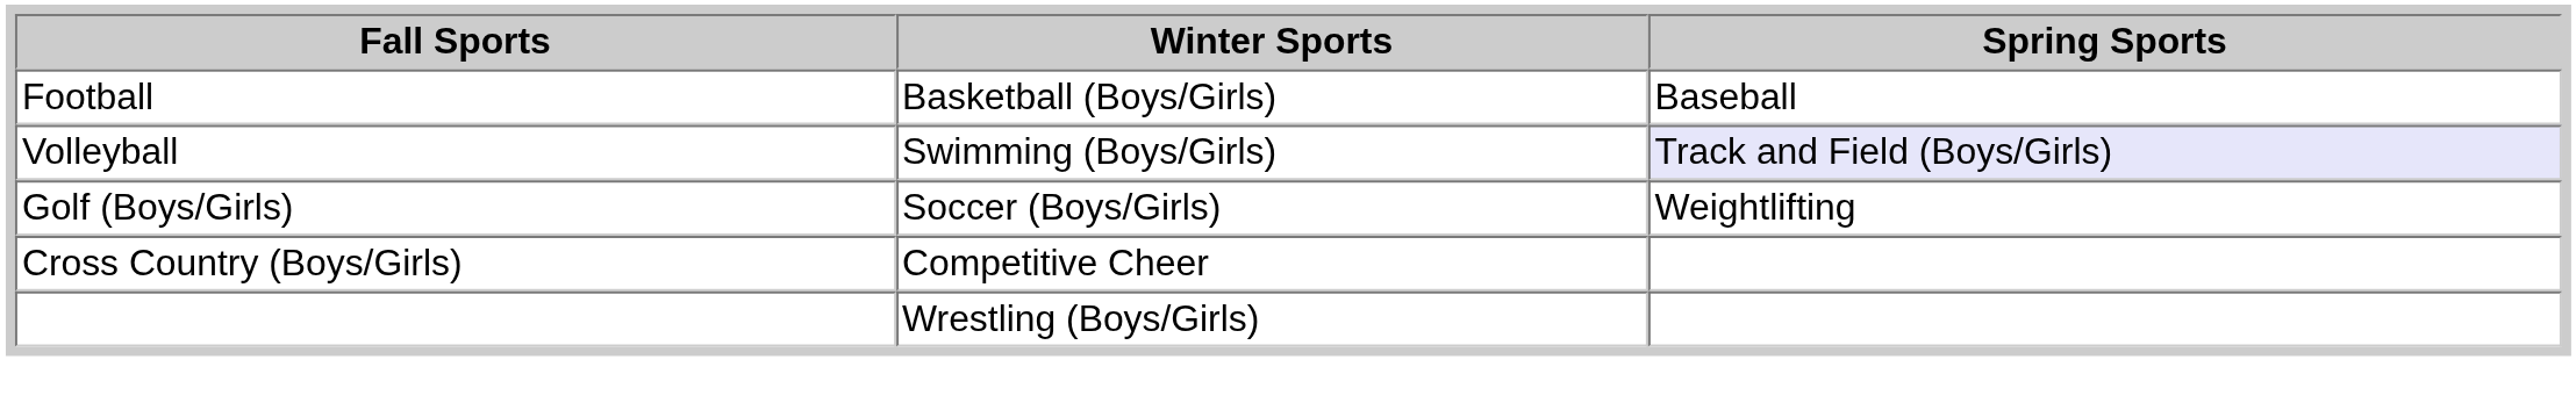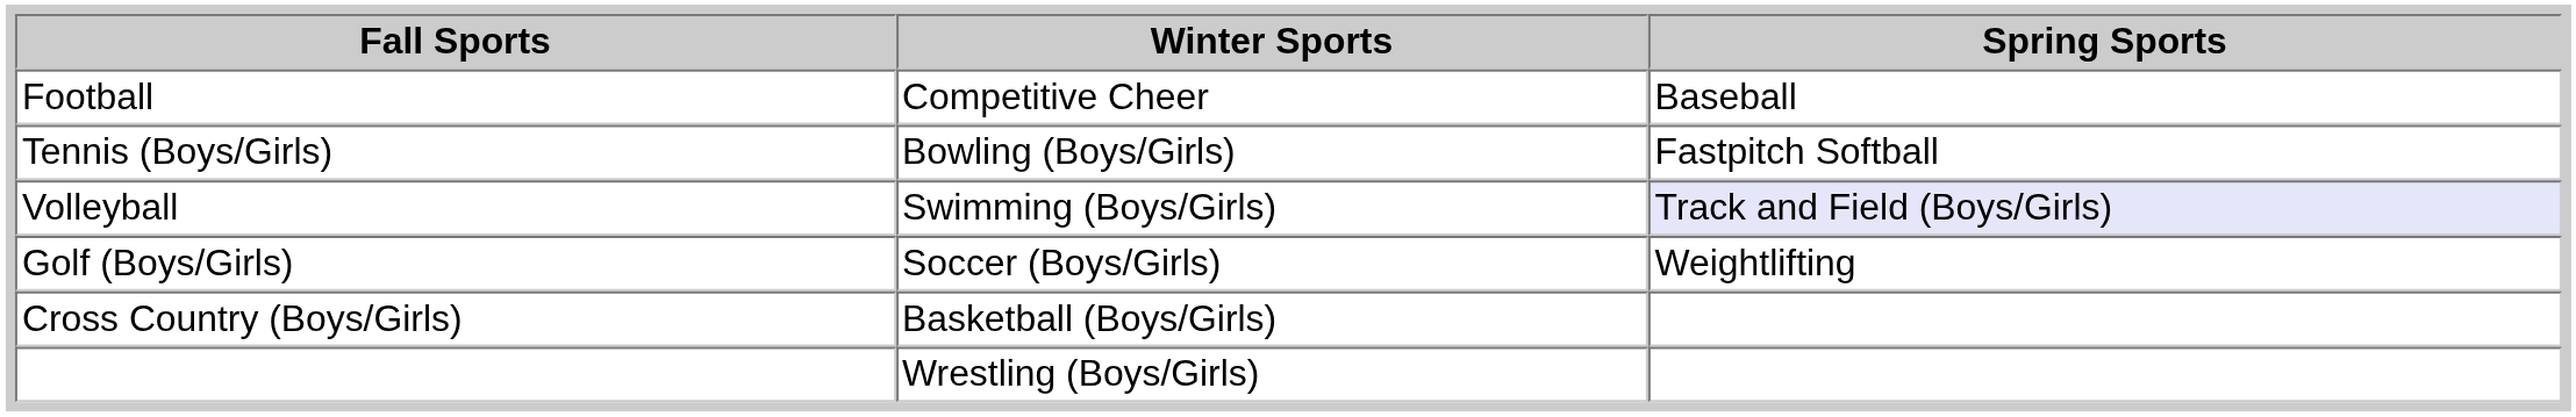Football | Winter Sports: Basketball (Boys/Girls) -> Competitive Cheer
+ row: Tennis (Boys/Girls) | Bowling (Boys/Girls) | Fastpitch Softball
Cross Country (Boys/Girls) | Winter Sports: Competitive Cheer -> Basketball (Boys/Girls)
